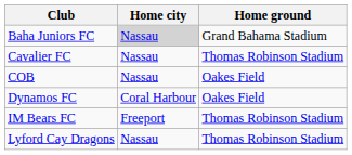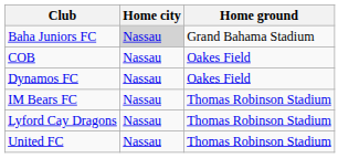- row: Cavalier FC | Nassau | Thomas Robinson Stadium
Dynamos FC | Home city: Coral Harbour -> Nassau
IM Bears FC | Home city: Freeport -> Nassau
+ row: United FC | Nassau | Thomas Robinson Stadium
